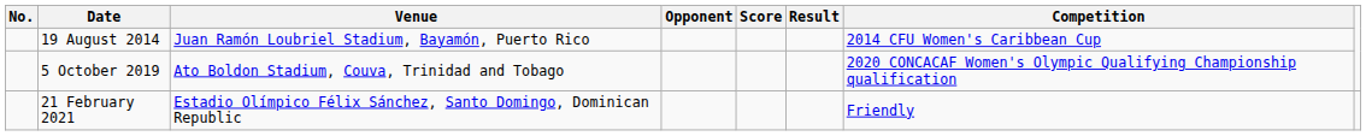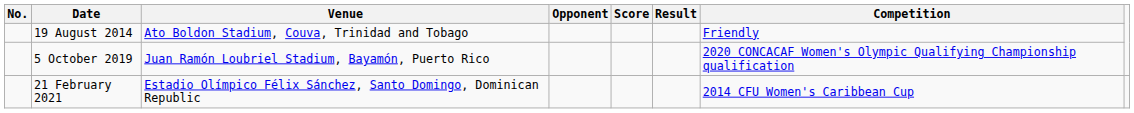19 August 2014 | Venue: Juan Ramón Loubriel Stadium, Bayamón, Puerto Rico -> Ato Boldon Stadium, Couva, Trinidad and Tobago
19 August 2014 | Competition: 2014 CFU Women's Caribbean Cup -> Friendly
5 October 2019 | Venue: Ato Boldon Stadium, Couva, Trinidad and Tobago -> Juan Ramón Loubriel Stadium, Bayamón, Puerto Rico
21 February 2021 | Competition: Friendly -> 2014 CFU Women's Caribbean Cup
